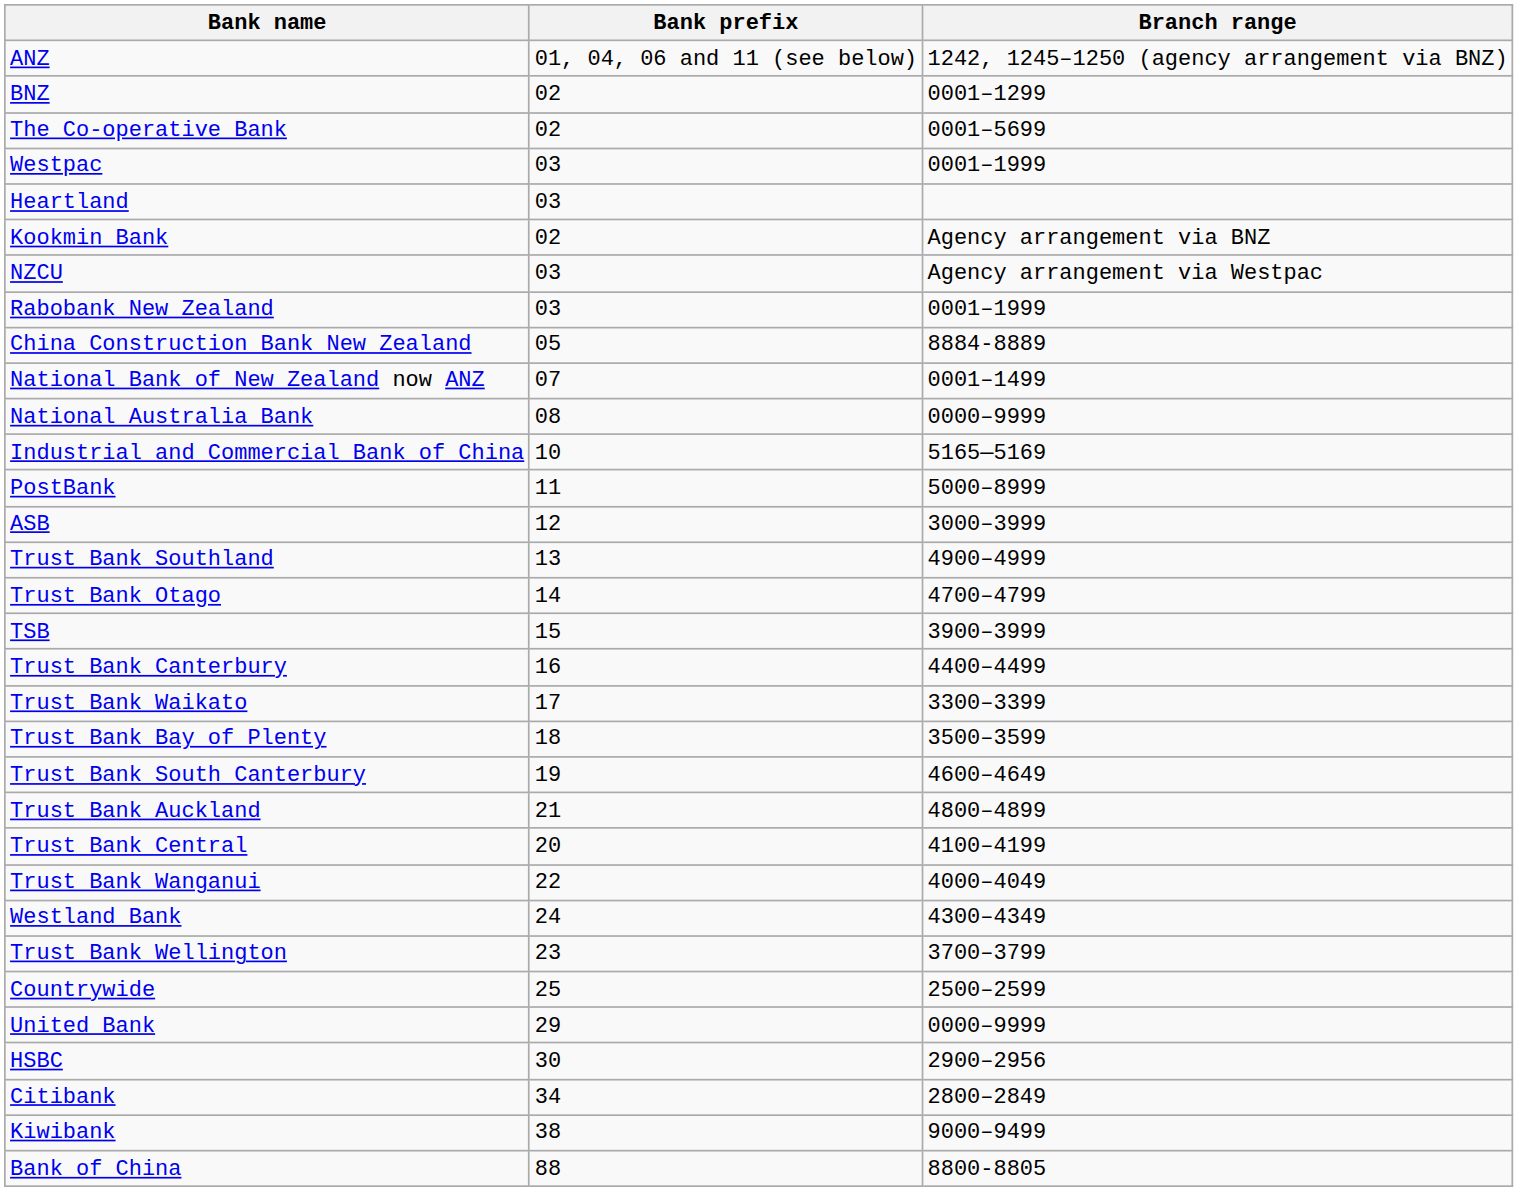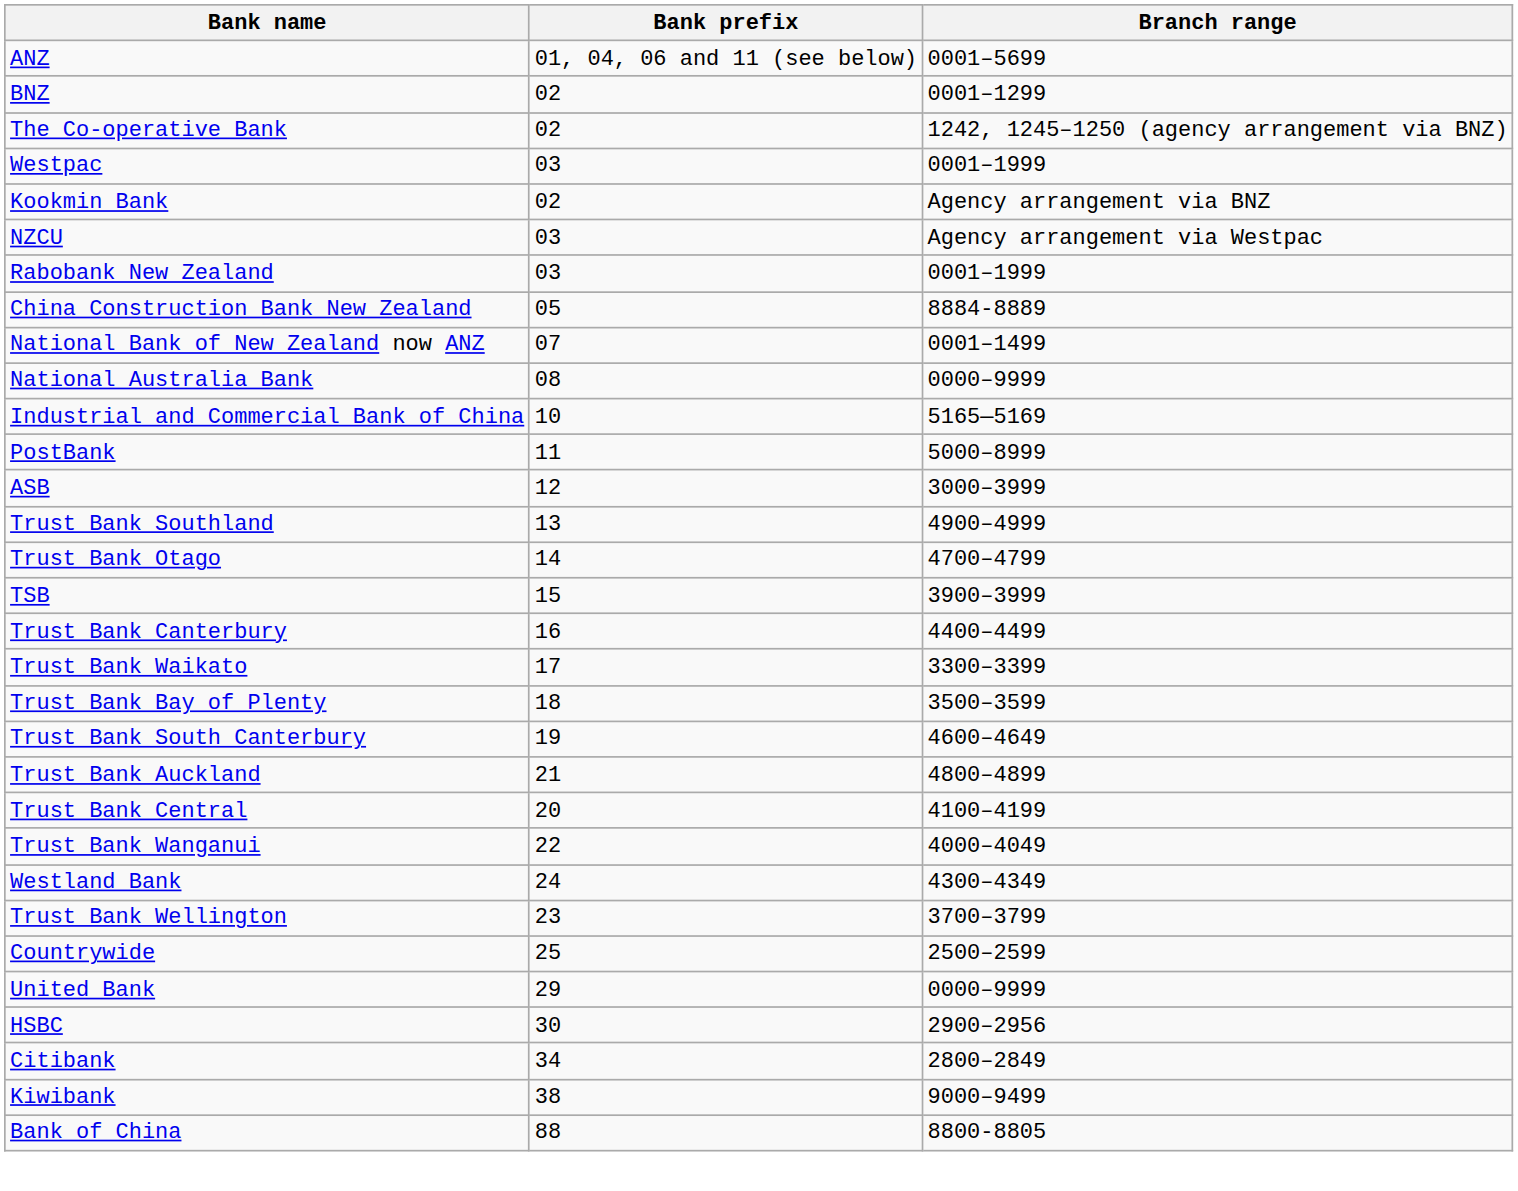ANZ | Branch range: 1242, 1245–1250 (agency arrangement via BNZ) -> 0001–5699
The Co-operative Bank | Branch range: 0001–5699 -> 1242, 1245–1250 (agency arrangement via BNZ)
- row: Heartland | 03
